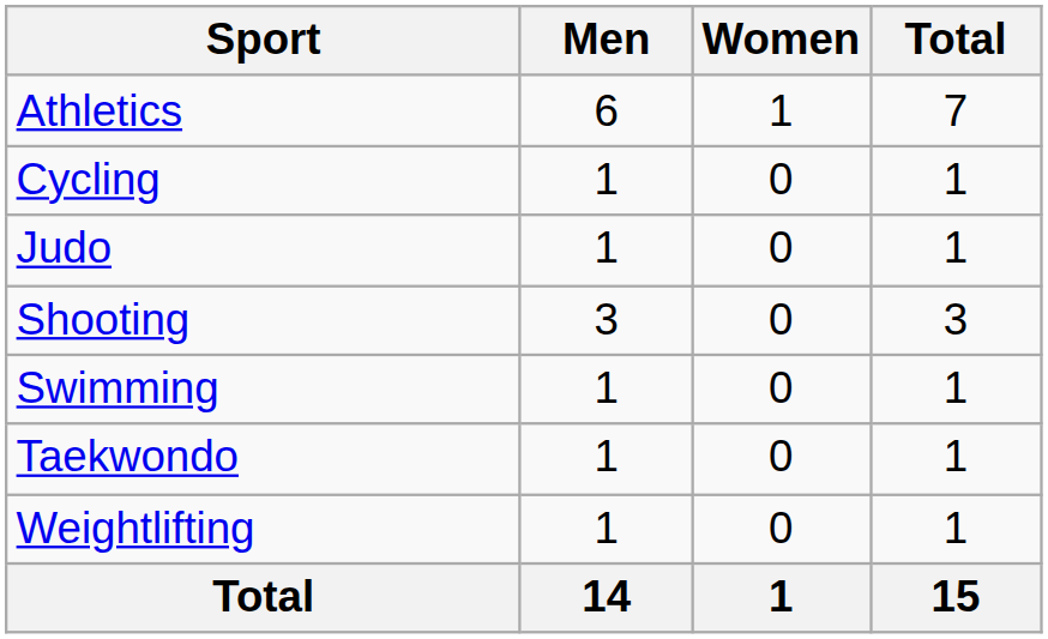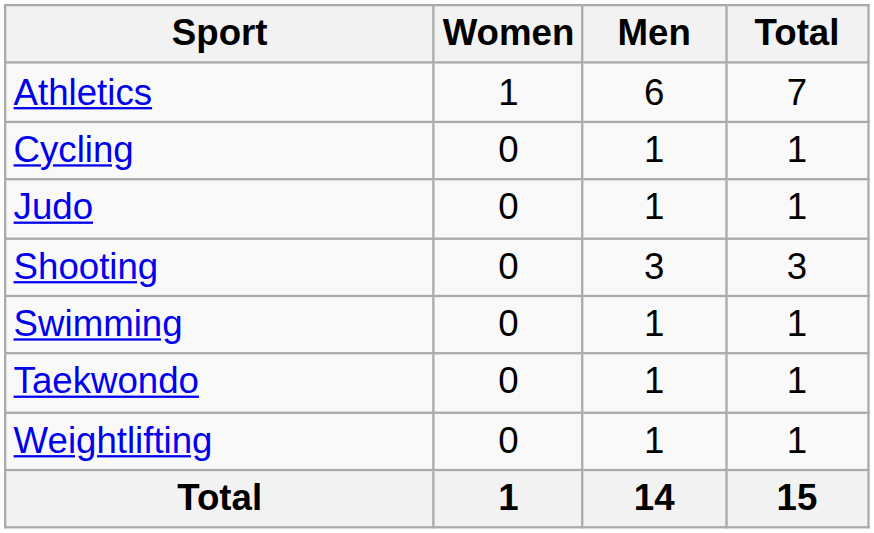columns swapped: Men <-> Women
